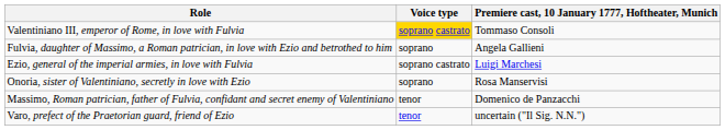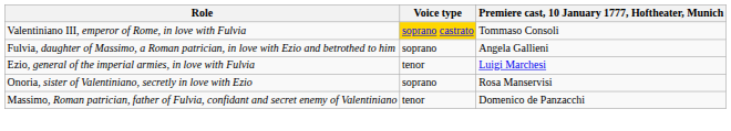Ezio, general of the imperial armies, in love with Fulvia | Voice type: soprano castrato -> tenor
- row: Varo, prefect of the Praetorian guard, friend of Ezio | tenor | uncertain ("Il Sig. N.N.")
